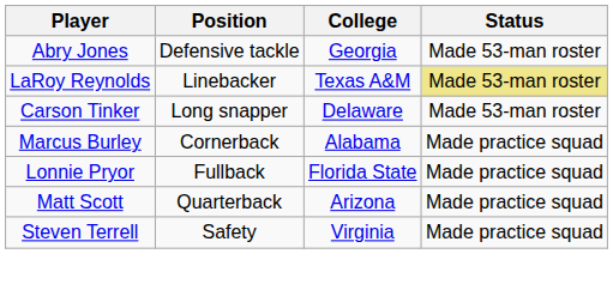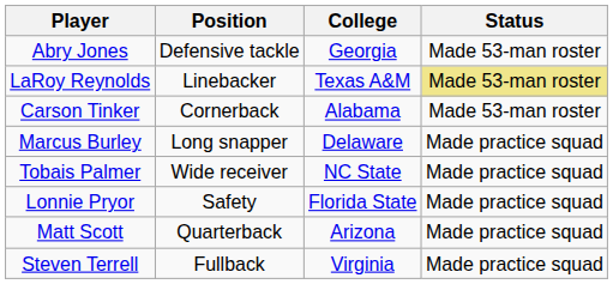Carson Tinker | Position: Long snapper -> Cornerback
Carson Tinker | College: Delaware -> Alabama
Marcus Burley | Position: Cornerback -> Long snapper
Marcus Burley | College: Alabama -> Delaware
+ row: Tobais Palmer | Wide receiver | NC State | Made practice squad
Lonnie Pryor | Position: Fullback -> Safety
Steven Terrell | Position: Safety -> Fullback
